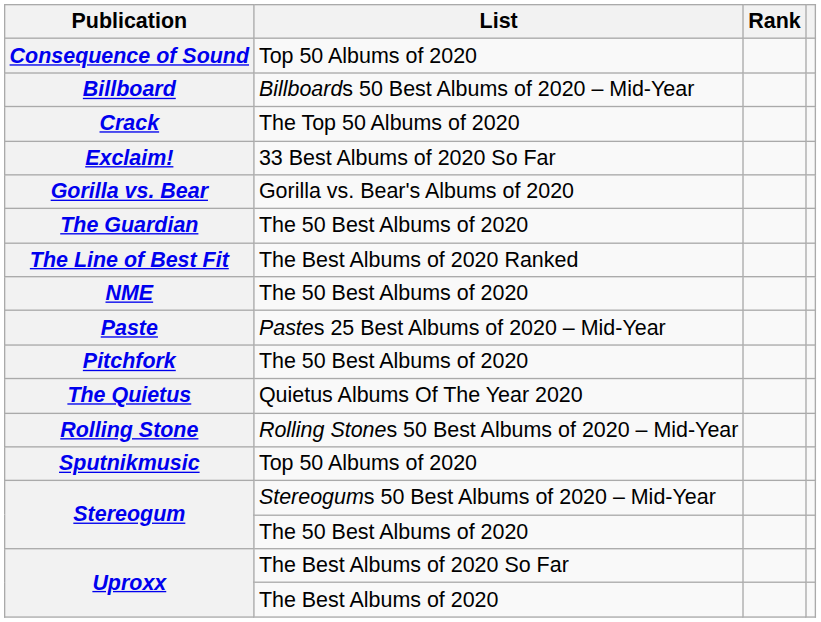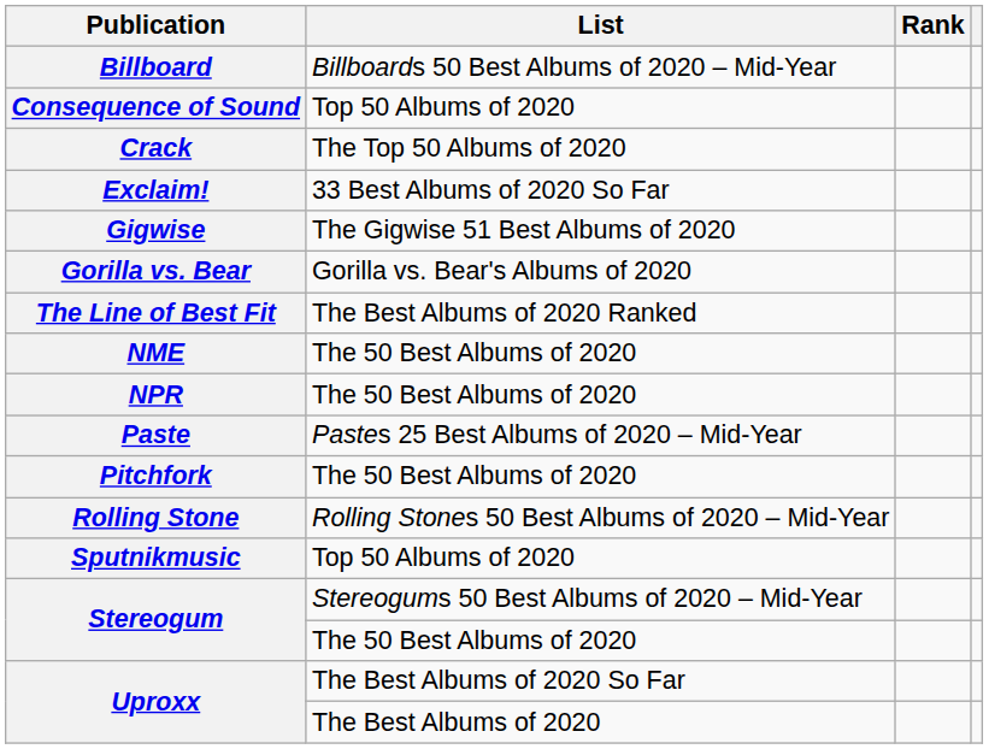rows swapped: Billboard <-> Consequence of Sound
+ row: Gigwise | The Gigwise 51 Best Albums of 2020
- row: The Guardian | The 50 Best Albums of 2020
+ row: NPR | The 50 Best Albums of 2020
- row: The Quietus | Quietus Albums Of The Year 2020
